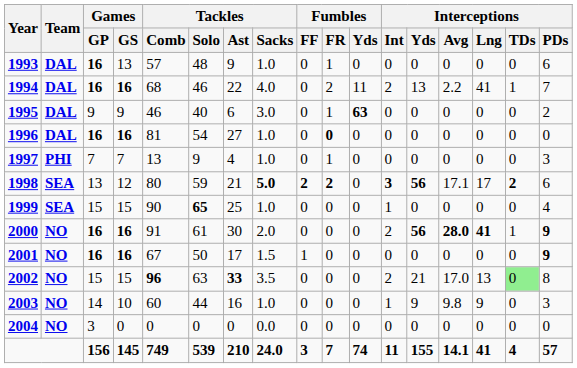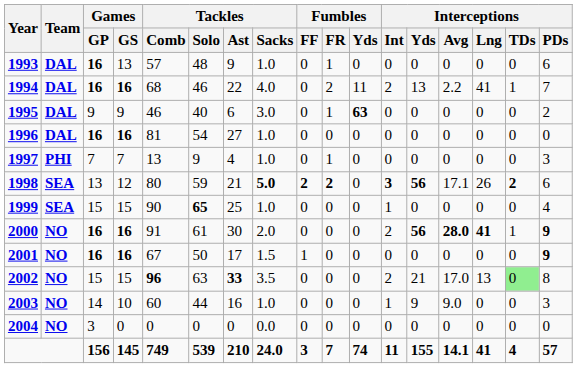1996 | Fumbles / FR: bold -> normal
1998 | Interceptions / Lng: 17 -> 26
2003 | Interceptions / Avg: 9.8 -> 9.0
2003 | Interceptions / Lng: 9 -> 0
